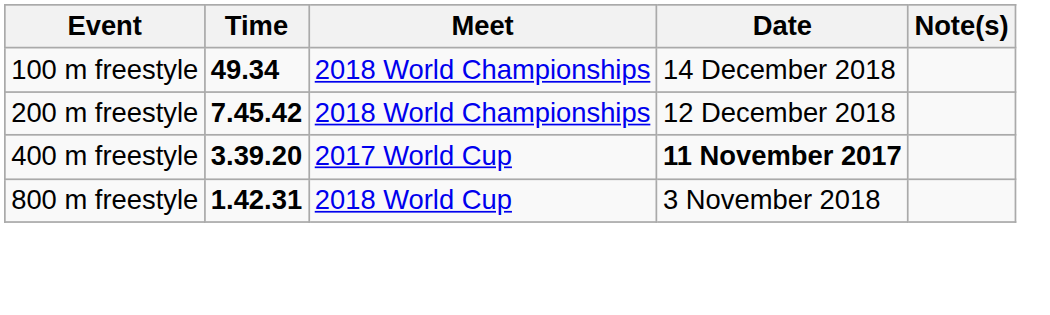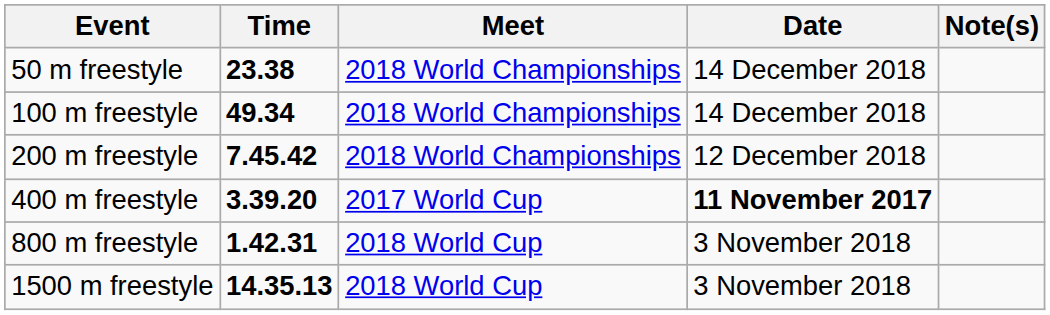+ row: 50 m freestyle | 23.38 | 2018 World Championships | 14 December 2018
+ row: 1500 m freestyle | 14.35.13 | 2018 World Cup | 3 November 2018
